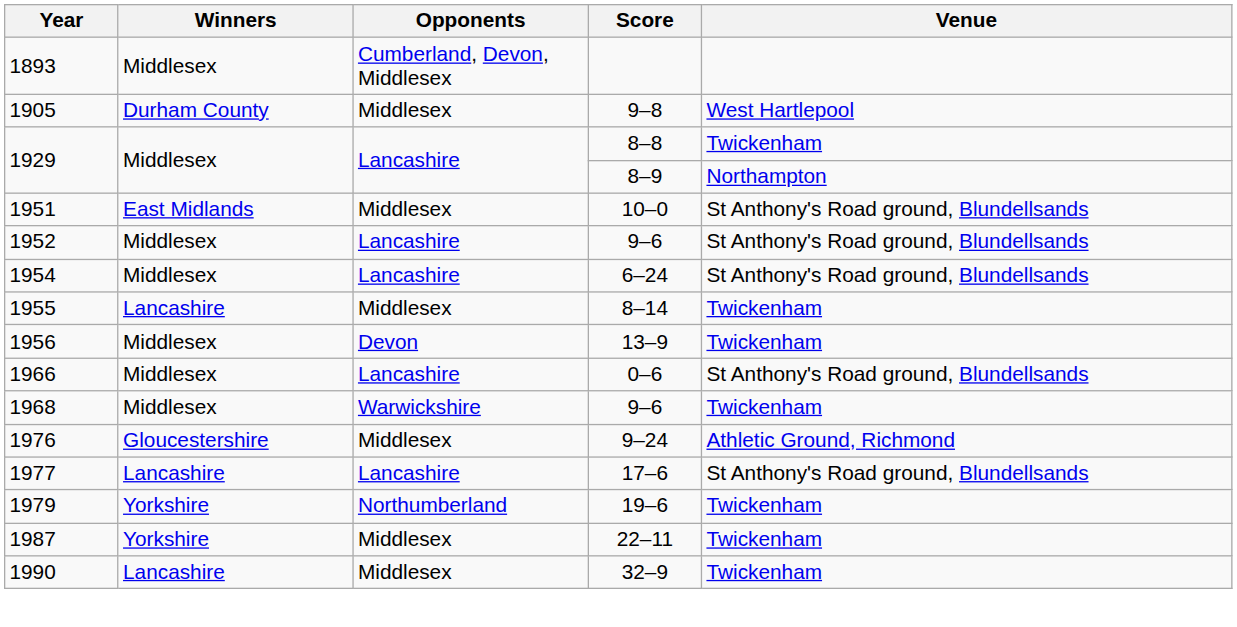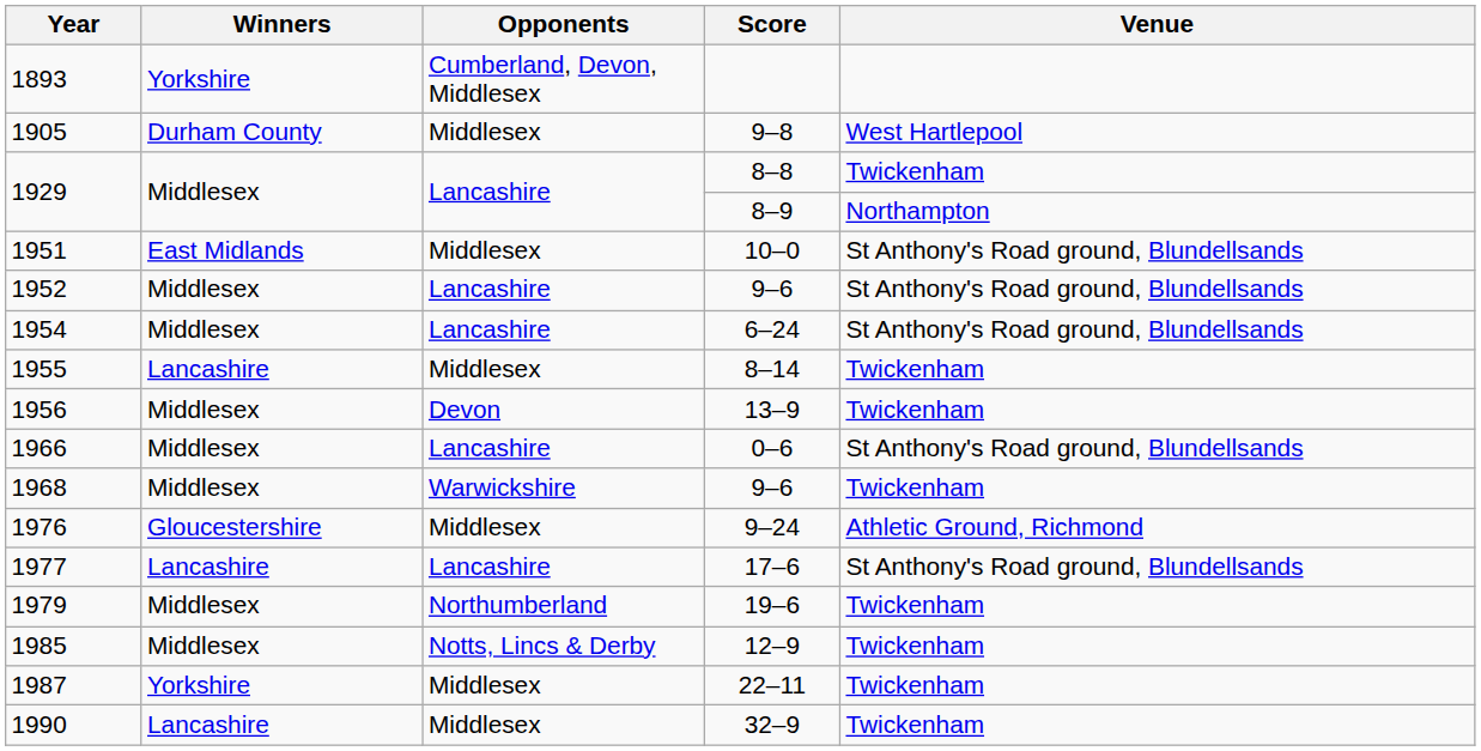1893 | Winners: Middlesex -> Yorkshire
1979 | Winners: Yorkshire -> Middlesex
+ row: 1985 | Middlesex | Notts, Lincs & Derby | 12–9 | Twickenham
